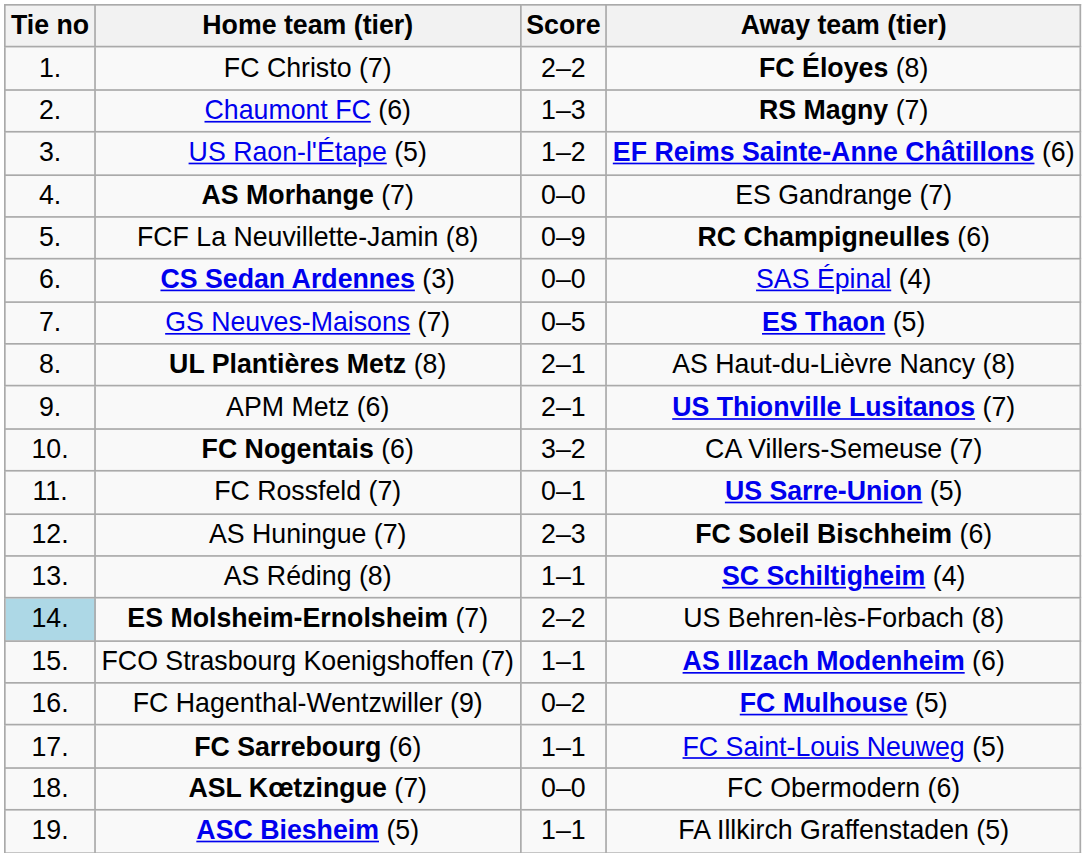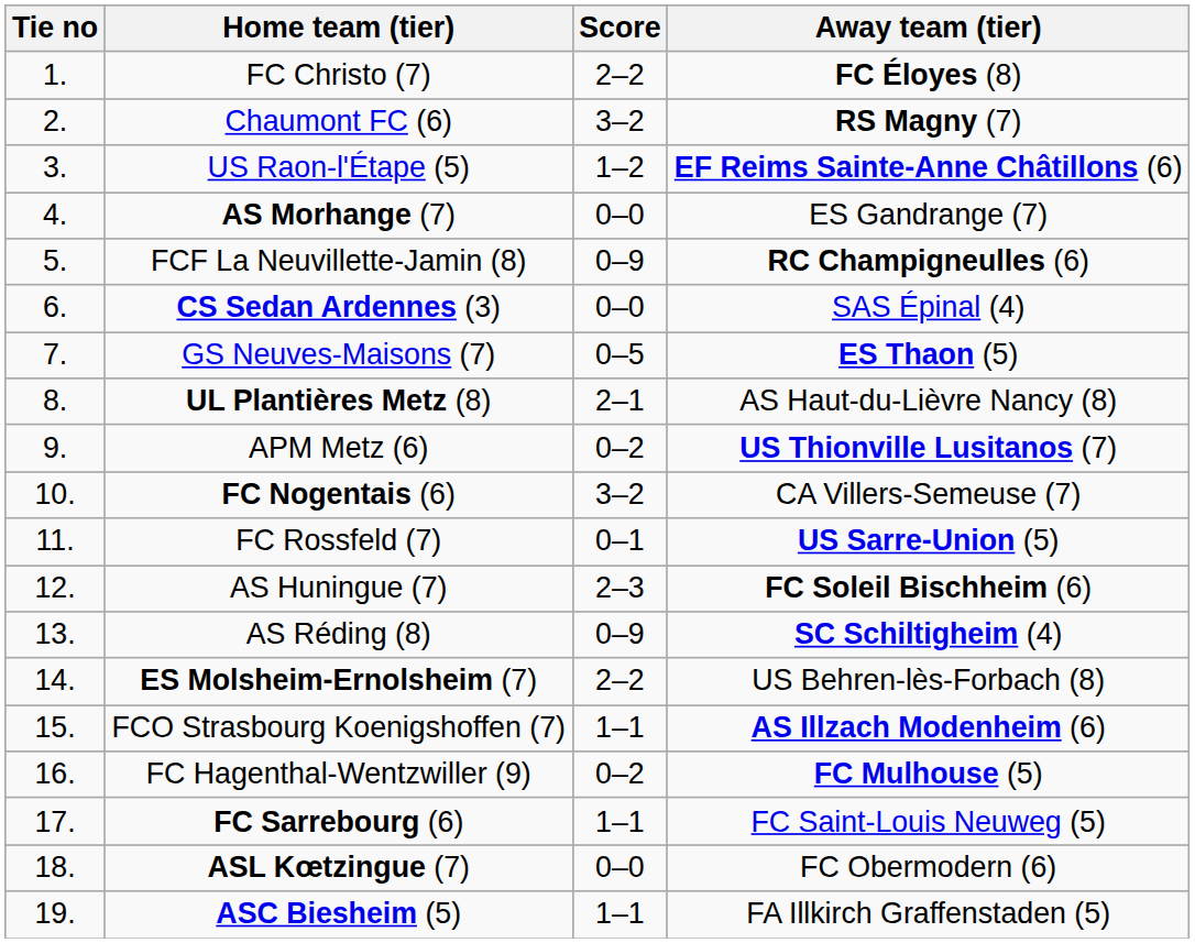Chaumont FC (6) | Score: 1–3 -> 3–2
APM Metz (6) | Score: 2–1 -> 0–2
AS Réding (8) | Score: 1–1 -> 0–9
ES Molsheim-Ernolsheim (7) | Tie no: lightblue background -> no background
